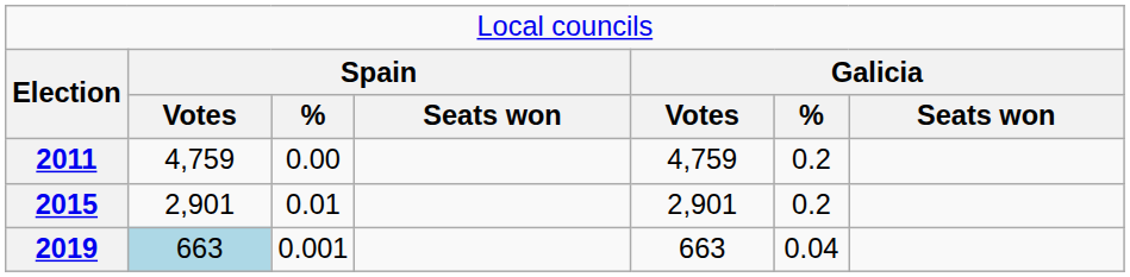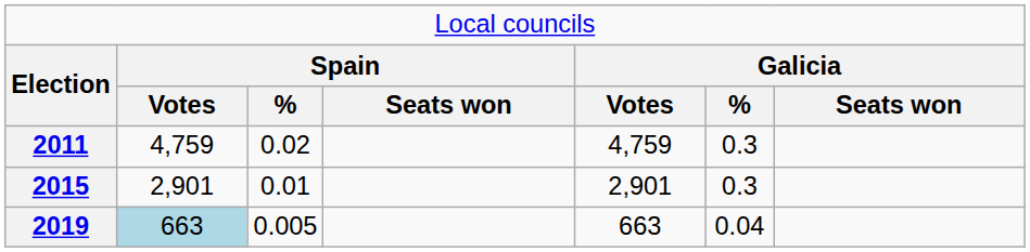2011 | column 3: 0.00 -> 0.02
2011 | column 6: 0.2 -> 0.3
2015 | column 6: 0.2 -> 0.3
2019 | column 3: 0.001 -> 0.005
